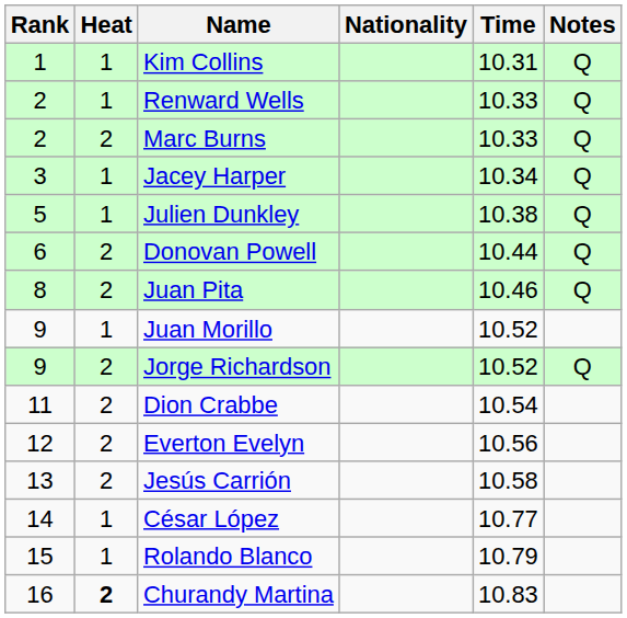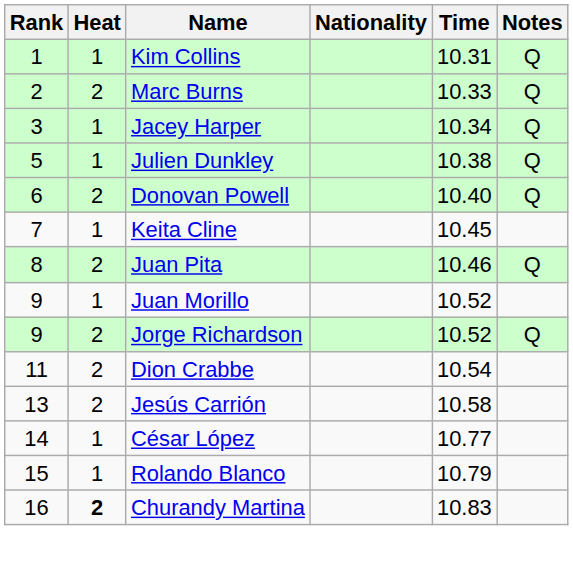- row: 2 | 1 | Renward Wells | 10.33 | Q
Donovan Powell | Time: 10.44 -> 10.40
+ row: 7 | 1 | Keita Cline | 10.45
- row: 12 | 2 | Everton Evelyn | 10.56
